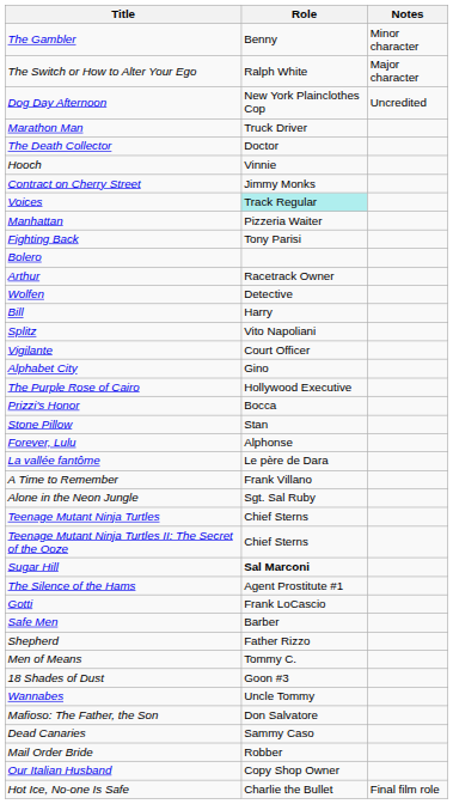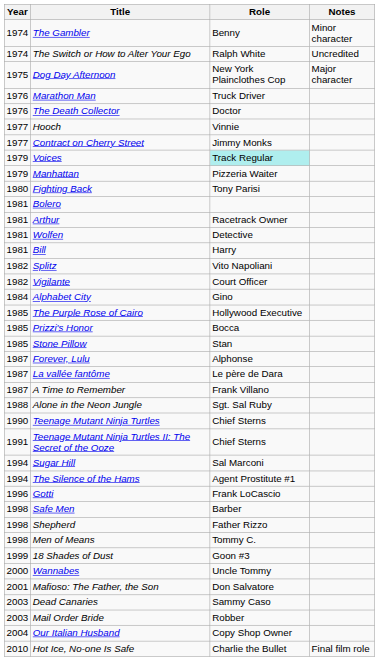+ column: Year | 1974 | 1974 | 1975 | 1976 | 1976 | 1977 | 1977 | 1979 | 1979 | 1980 | 1981 | 1981 | 1981 | 1981 | 1982 | 1982 | 1984 | 1985 | 1985 | 1985 | 1987 | 1987 | 1987 | 1988 | 1990 | 1991 | 1994 | 1994 | 1996 | 1998 | 1998 | 1998 | 1999 | 2000 | 2001 | 2003 | 2003 | 2004 | 2010
The Switch or How to Alter Your Ego | Notes: Major character -> Uncredited
Dog Day Afternoon | Notes: Uncredited -> Major character
Sugar Hill | Role: bold -> normal
